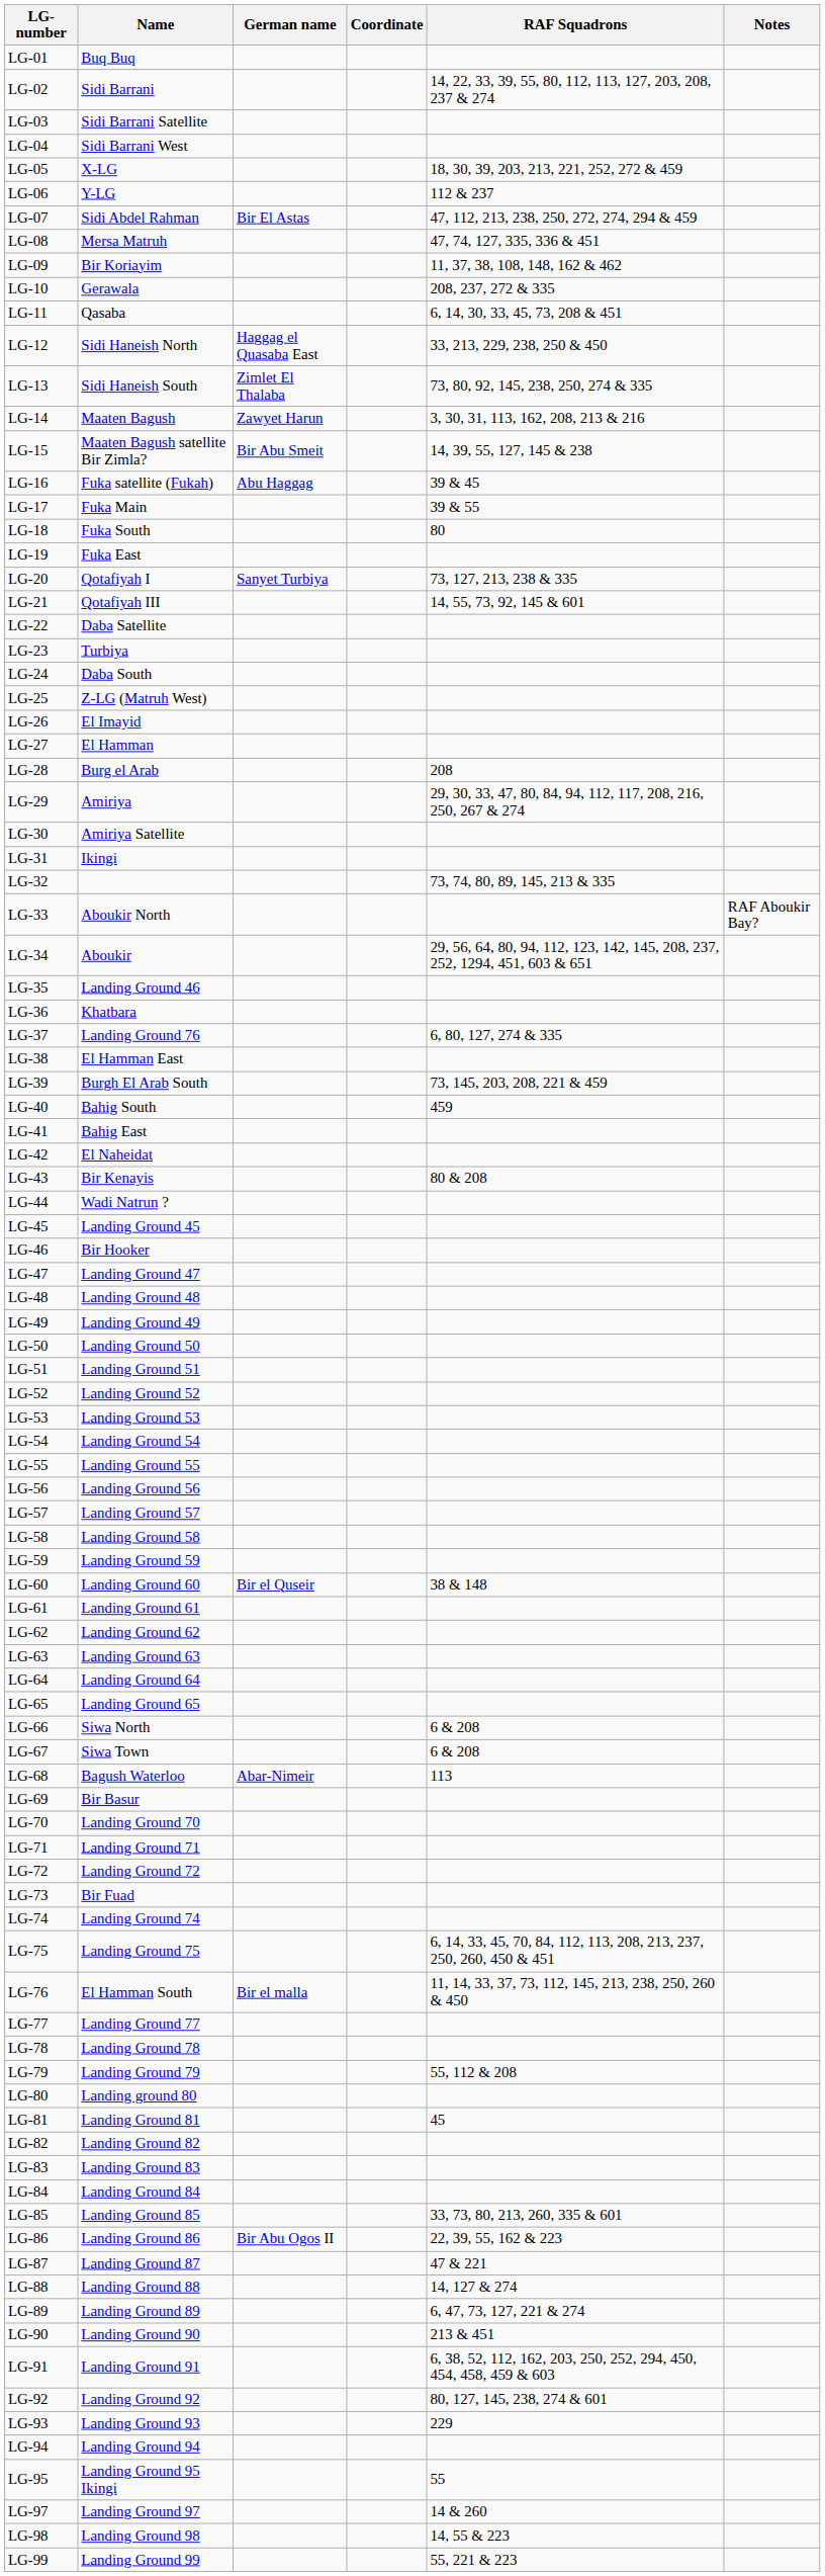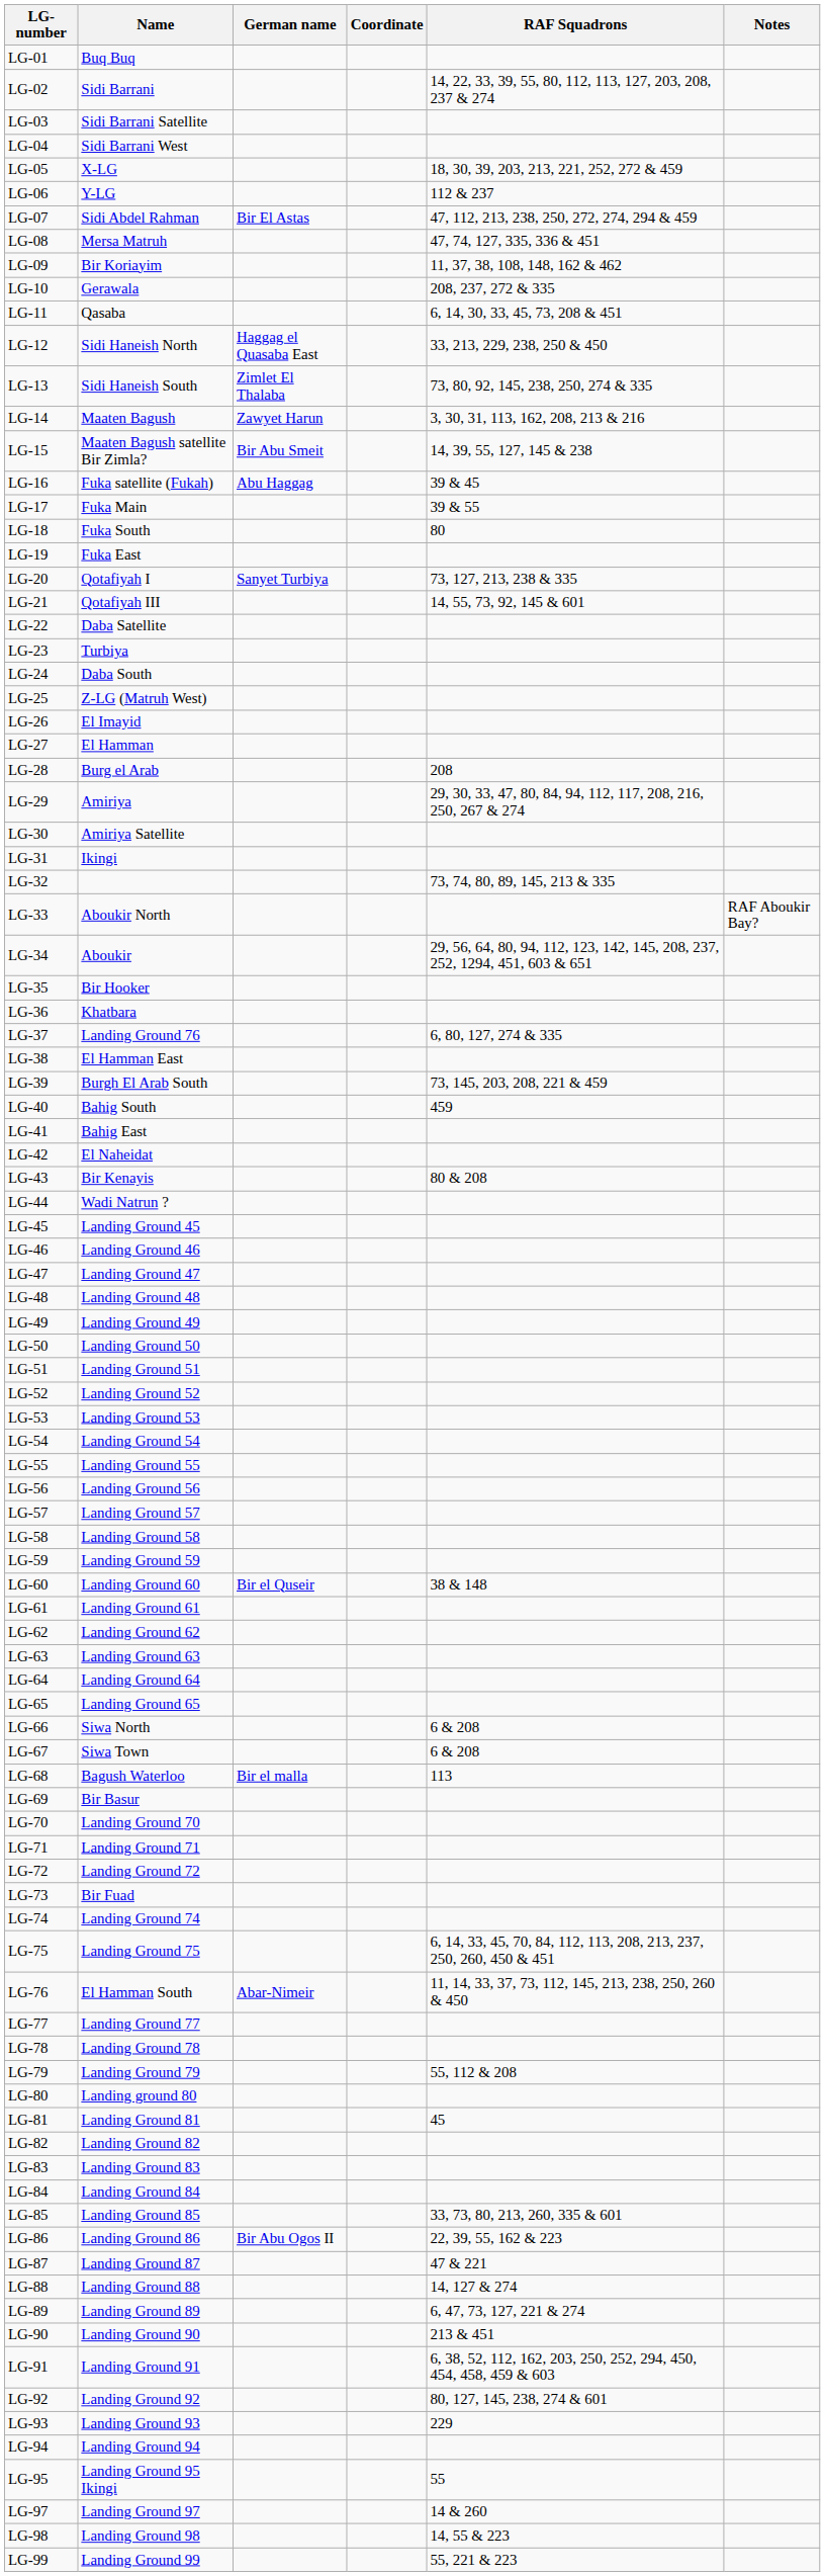LG-35 | Name: Landing Ground 46 -> Bir Hooker
LG-46 | Name: Bir Hooker -> Landing Ground 46
LG-68 | German name: Abar-Nimeir -> Bir el malla
LG-76 | German name: Bir el malla -> Abar-Nimeir
